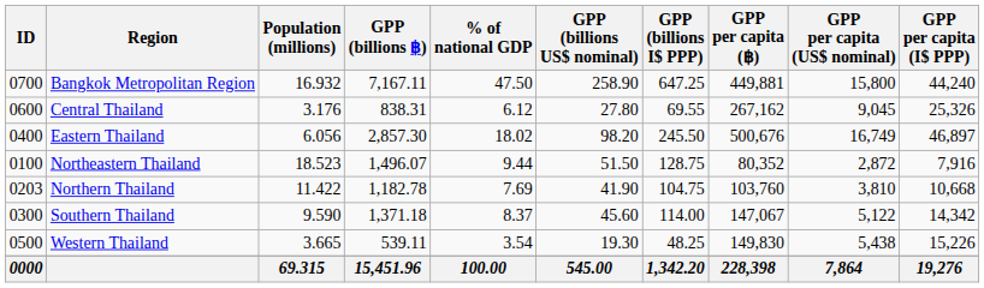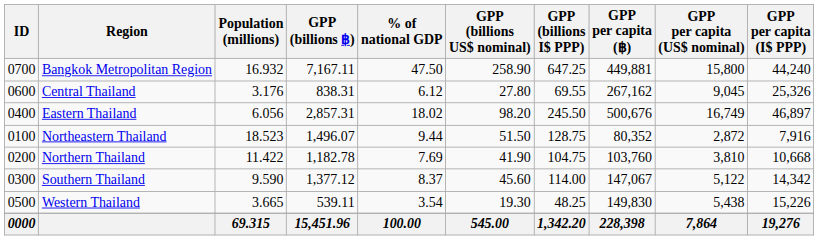Eastern Thailand | GPP (billions ฿): 2,857.30 -> 2,857.31
Northern Thailand | ID: 0203 -> 0200
Southern Thailand | GPP (billions ฿): 1,371.18 -> 1,377.12
